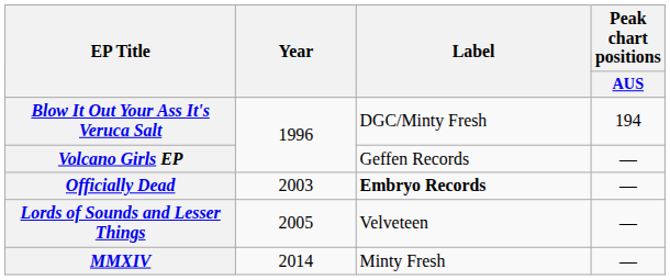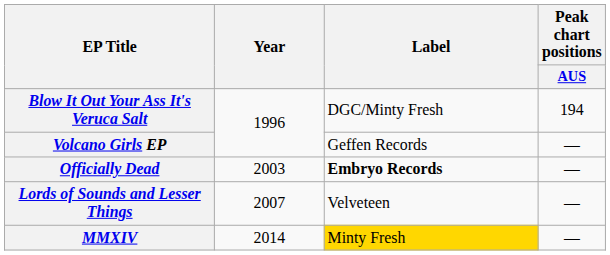Lords of Sounds and Lesser Things | Year: 2005 -> 2007
MMXIV | Label: no background -> gold background
